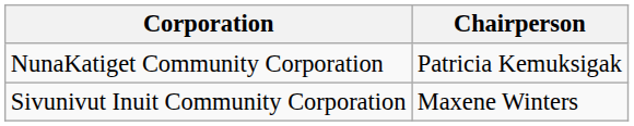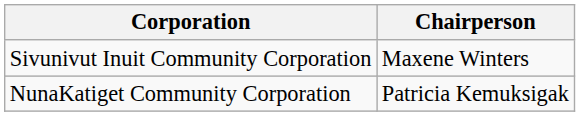rows swapped: NunaKatiget Community Corporation <-> Sivunivut Inuit Community Corporation
